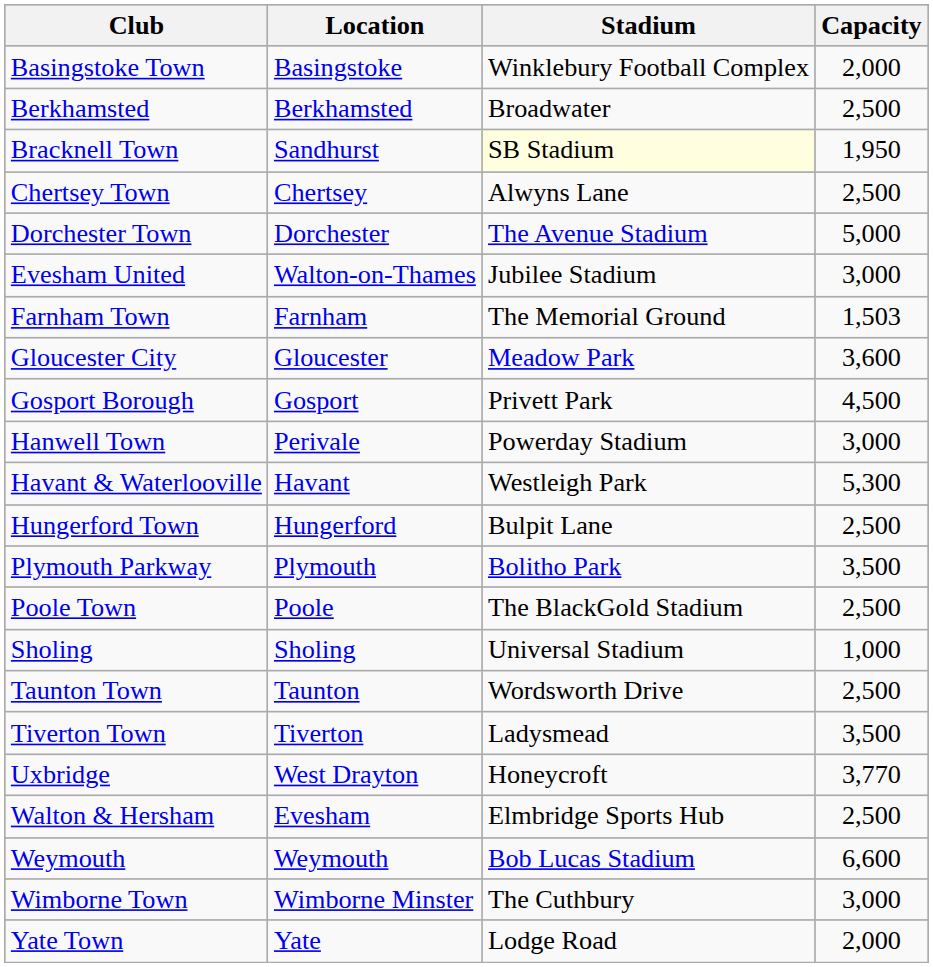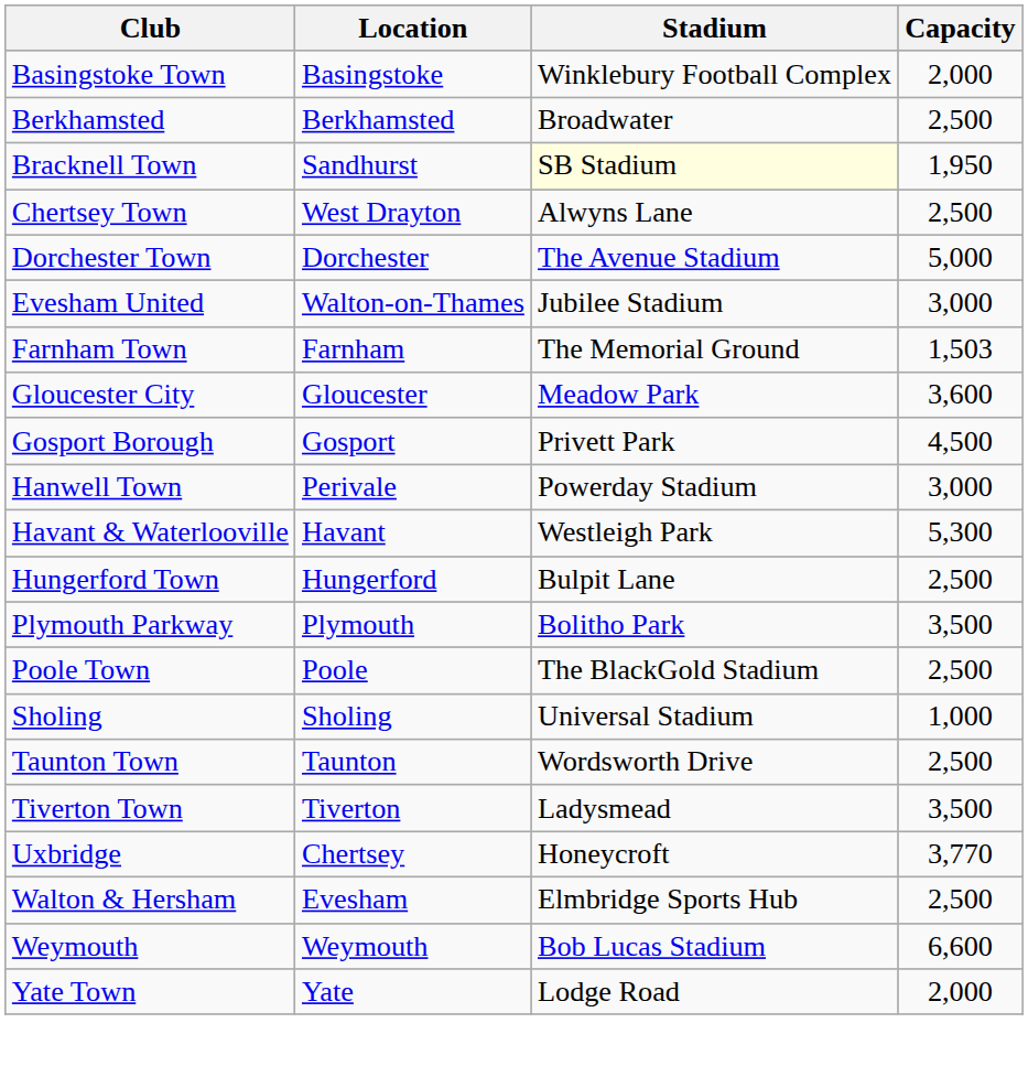Chertsey Town | Location: Chertsey -> West Drayton
Uxbridge | Location: West Drayton -> Chertsey
- row: Wimborne Town | Wimborne Minster | The Cuthbury | 3,000
